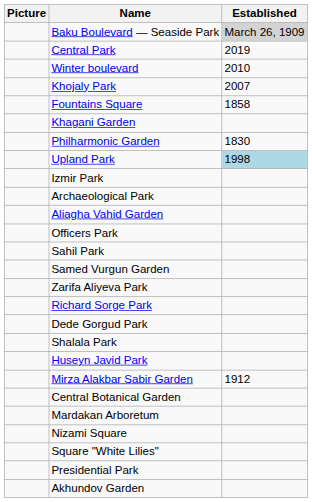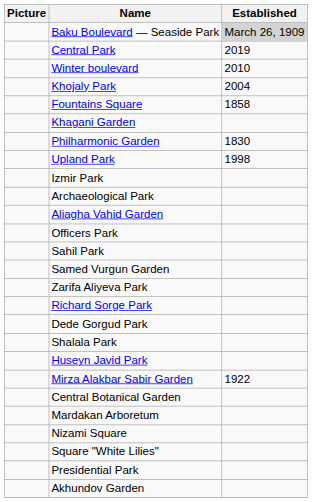Khojaly Park | Established: 2007 -> 2004
Upland Park | Established: lightblue background -> no background
Mirza Alakbar Sabir Garden | Established: 1912 -> 1922
